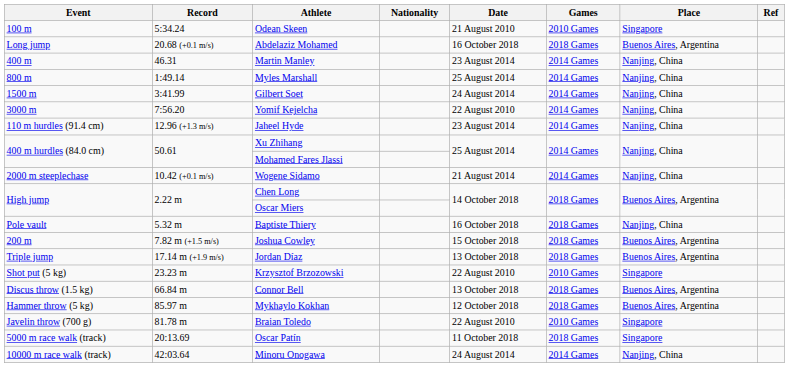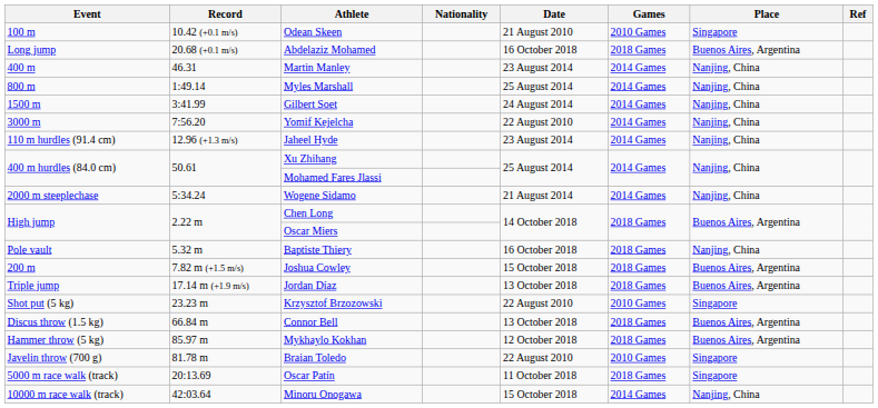Odean Skeen | Record: 5:34.24 -> 10.42 (+0.1 m/s)
Wogene Sidamo | Record: 10.42 (+0.1 m/s) -> 5:34.24
Minoru Onogawa | Date: 24 August 2014 -> 15 October 2018
